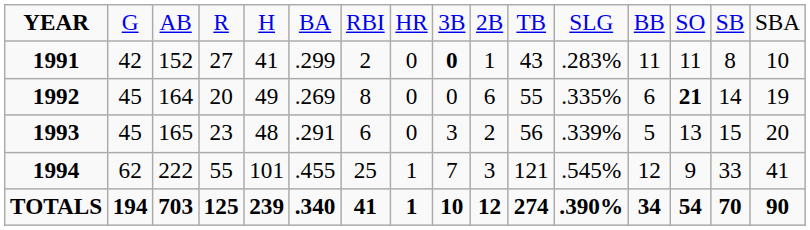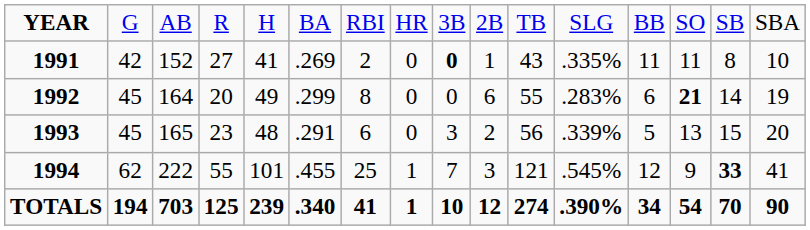1991 | column 6: .299 -> .269
1991 | column 12: .283% -> .335%
1992 | column 6: .269 -> .299
1992 | column 12: .335% -> .283%
1994 | column 15: normal -> bold
